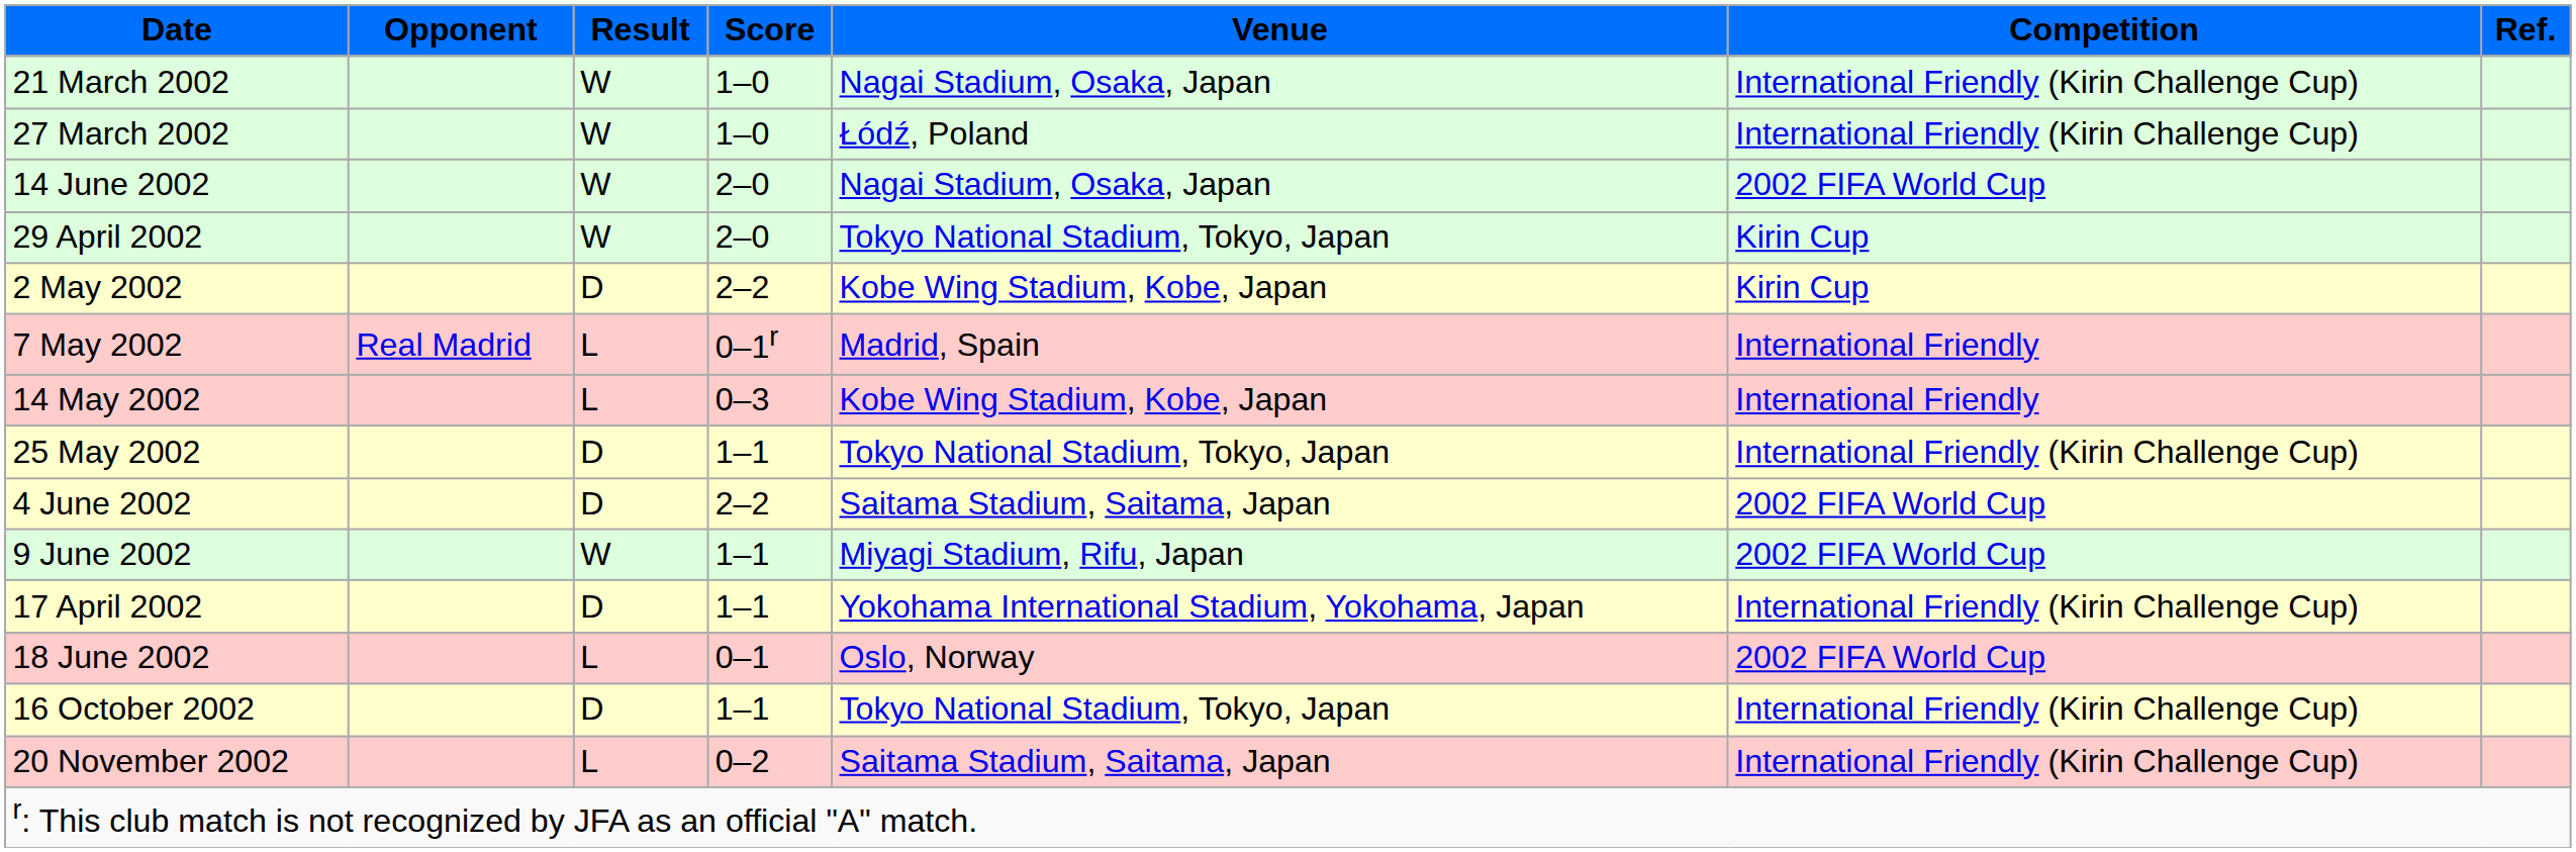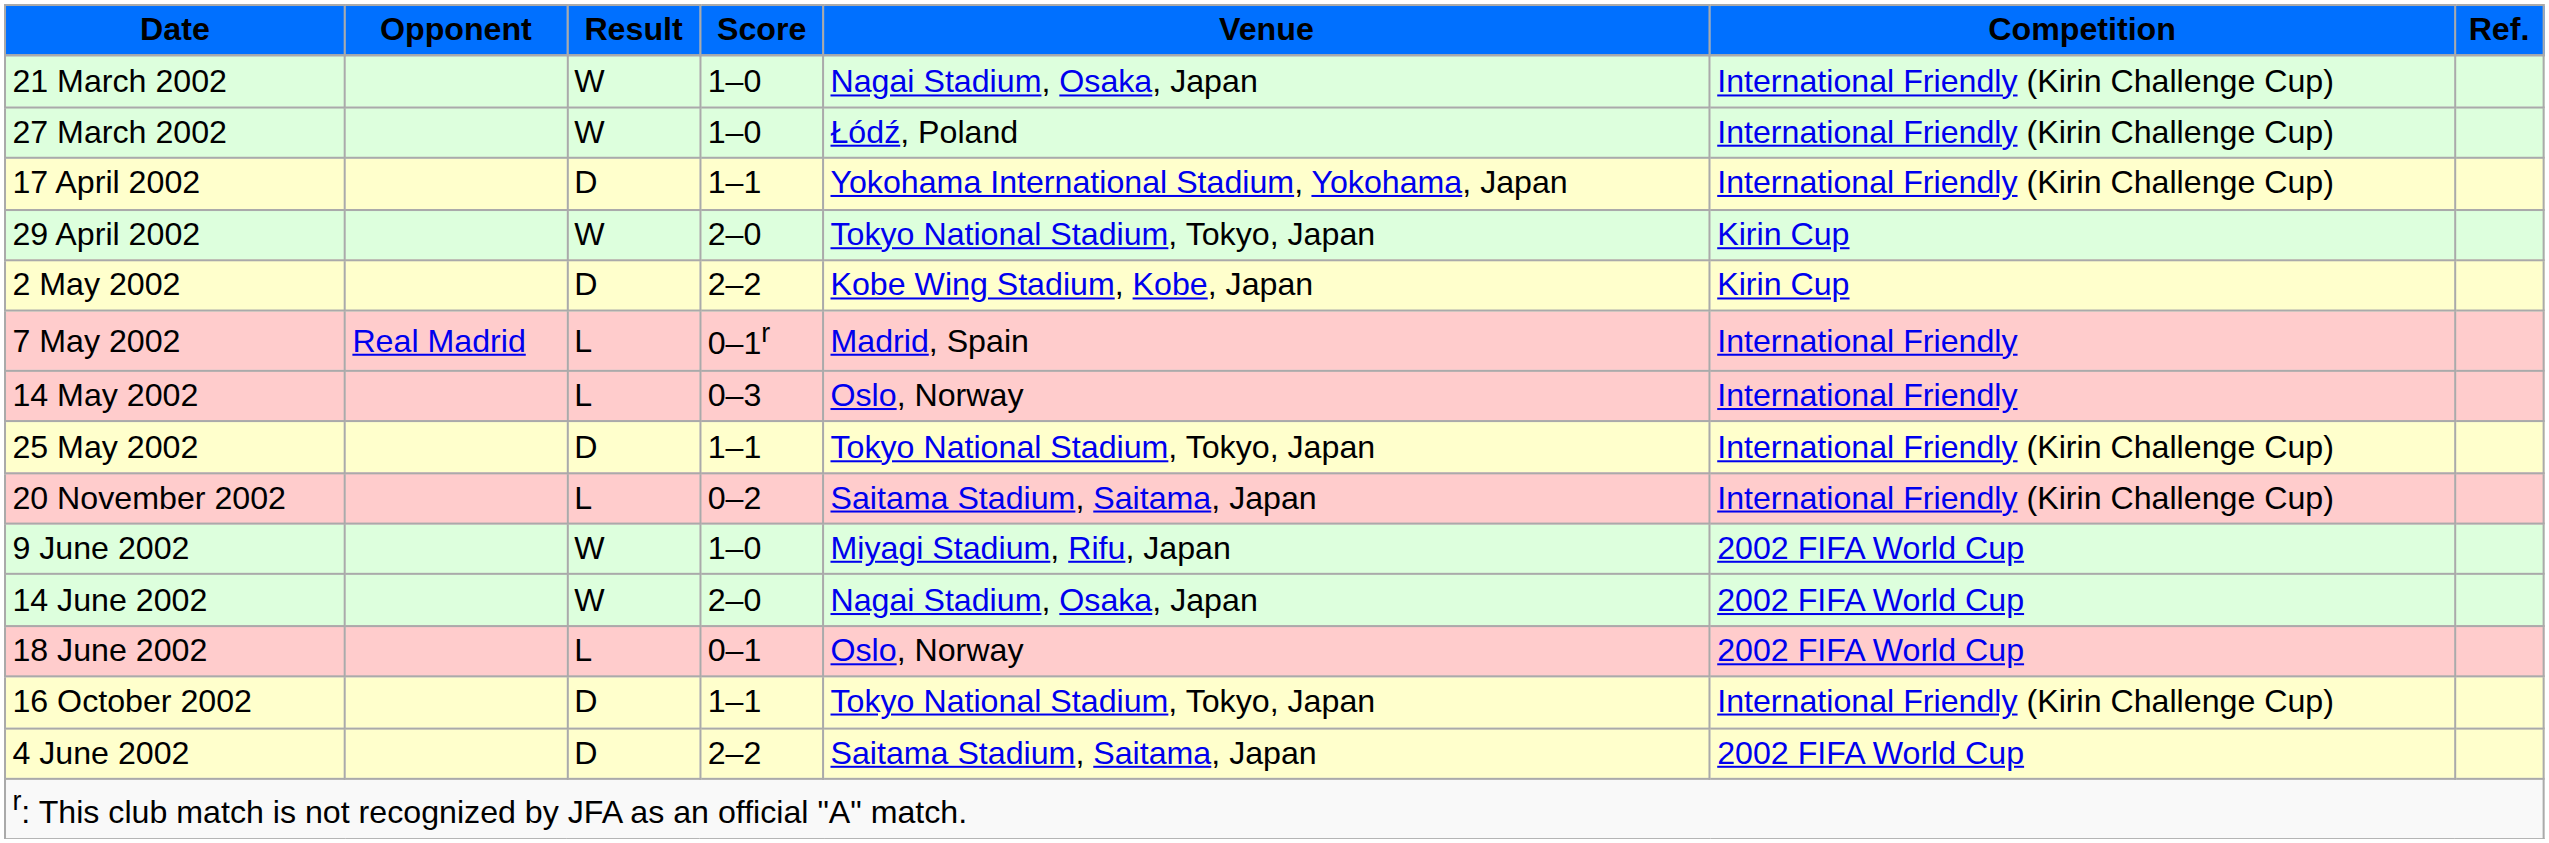rows swapped: 17 April 2002 <-> 14 June 2002
14 May 2002 | Venue: Kobe Wing Stadium, Kobe, Japan -> Oslo, Norway
rows swapped: 4 June 2002 <-> 20 November 2002
9 June 2002 | Score: 1–1 -> 1–0
